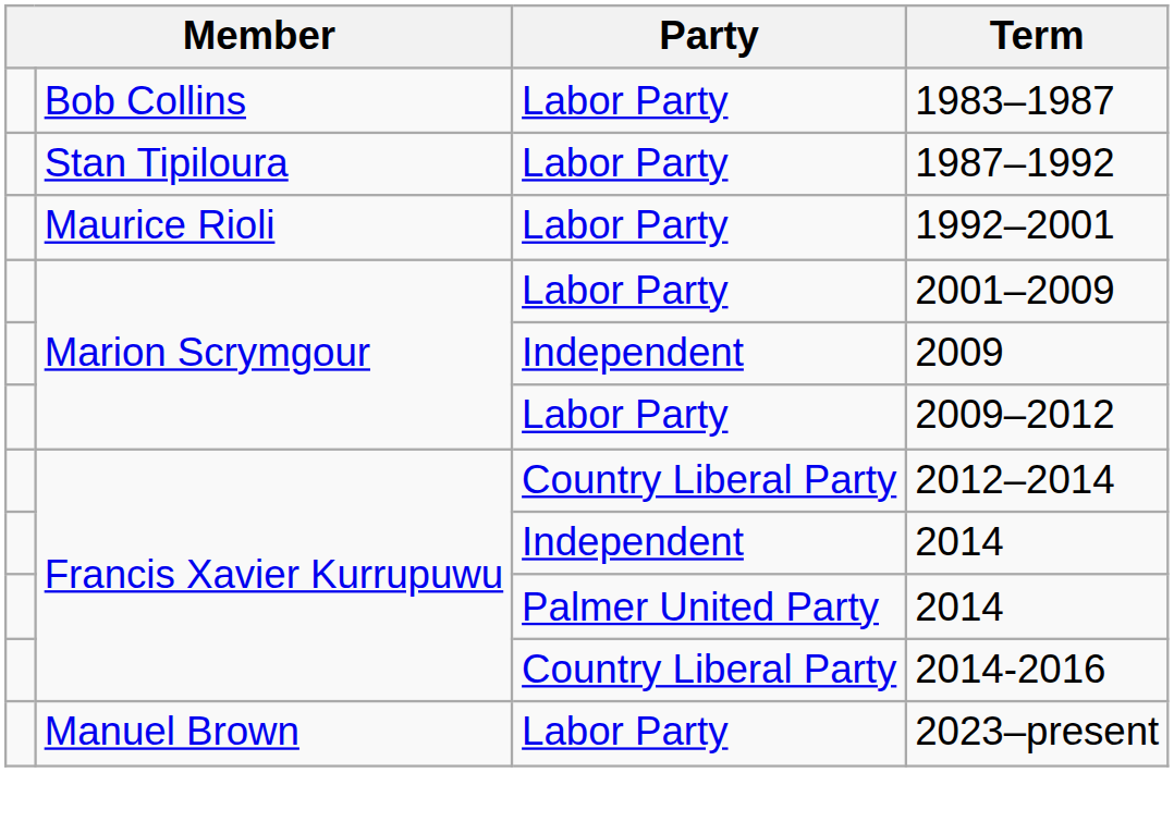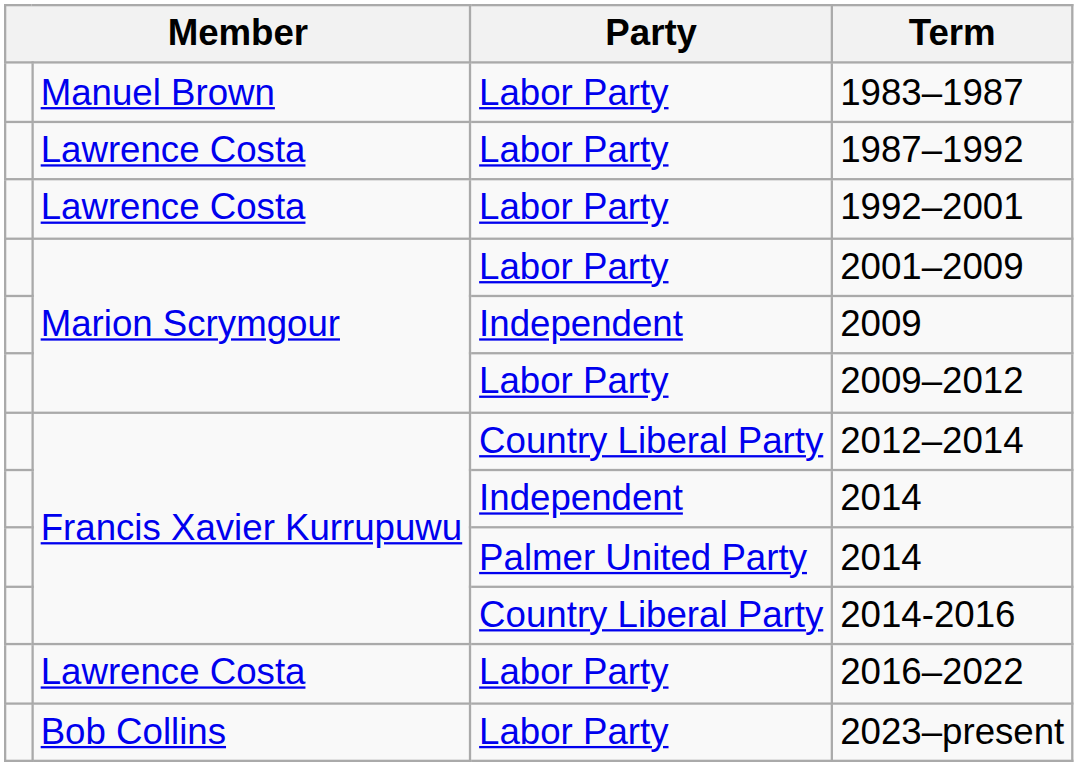1983–1987 | column 2: Bob Collins -> Manuel Brown
1987–1992 | column 2: Stan Tipiloura -> Lawrence Costa
1992–2001 | column 2: Maurice Rioli -> Lawrence Costa
+ row: Lawrence Costa | Labor Party | 2016–2022
2023–present | column 2: Manuel Brown -> Bob Collins
